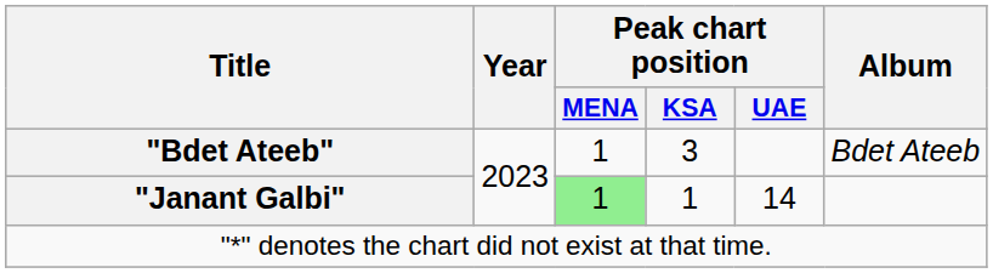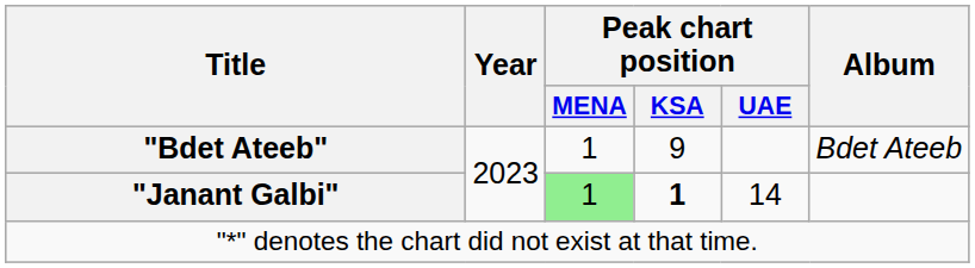"Bdet Ateeb" | Peak chart position / KSA: 3 -> 9
"Janant Galbi" | Peak chart position / KSA: normal -> bold
